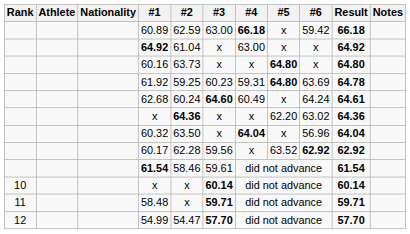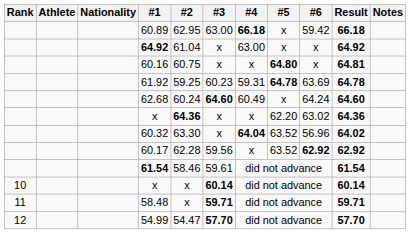60.89 | #2: 62.59 -> 62.95
60.16 | #2: 63.73 -> 60.75
60.16 | Result: 64.80 -> 64.81
61.92 | #5: 64.80 -> 64.78
62.68 | Result: 64.61 -> 64.60
60.32 | #2: 63.50 -> 63.30
60.32 | #5: x -> 63.52
60.32 | Result: 64.04 -> 64.02
